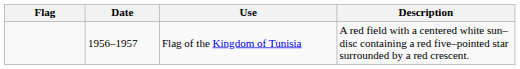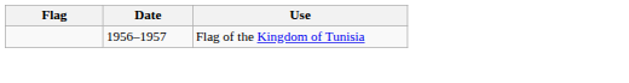- column: Description | A red field with a centered white sun–disc containing a red five–pointed star surrounded by a red crescent.
